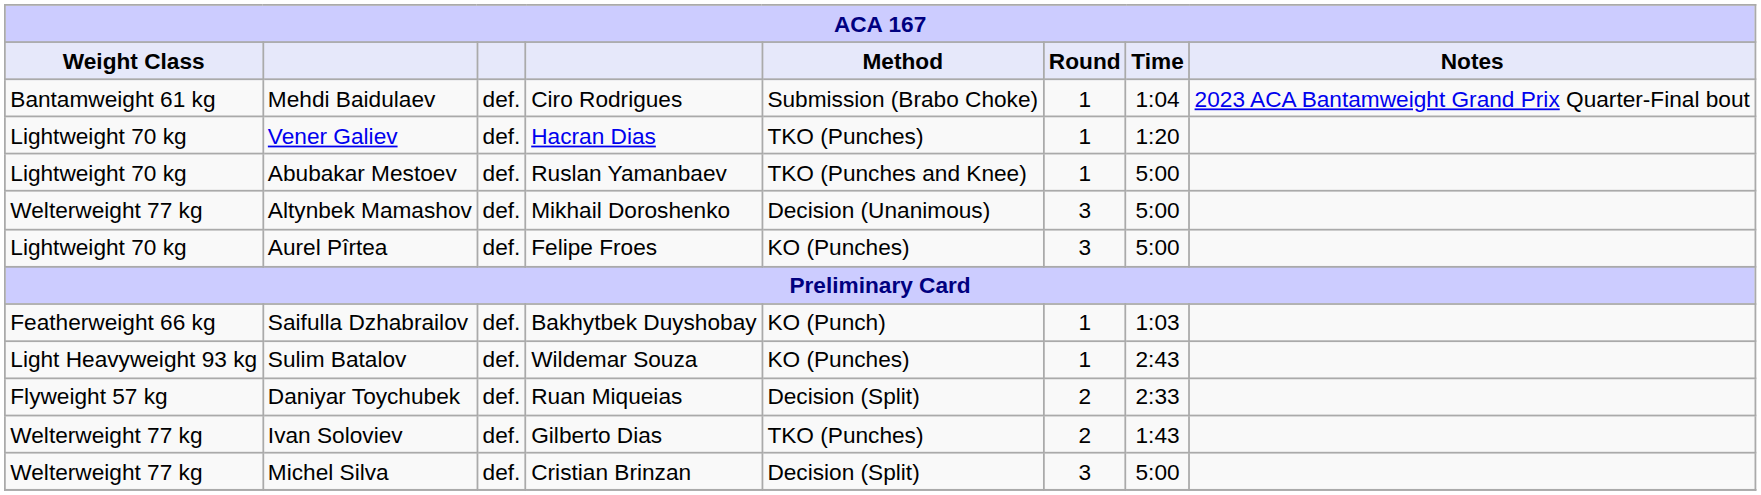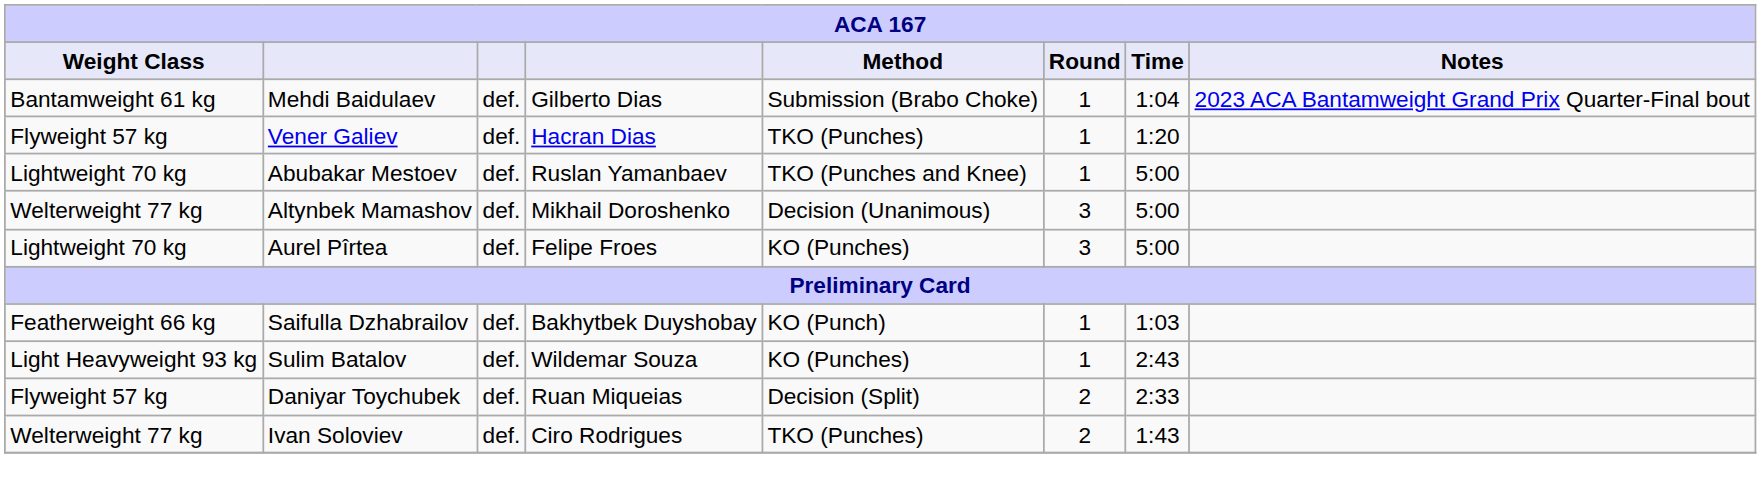Mehdi Baidulaev | column 4: Ciro Rodrigues -> Gilberto Dias
Vener Galiev | Weight Class: Lightweight 70 kg -> Flyweight 57 kg
Ivan Soloviev | column 4: Gilberto Dias -> Ciro Rodrigues
- row: Welterweight 77 kg | Michel Silva | def. | Cristian Brinzan | Decision (Split) | 3 | 5:00
